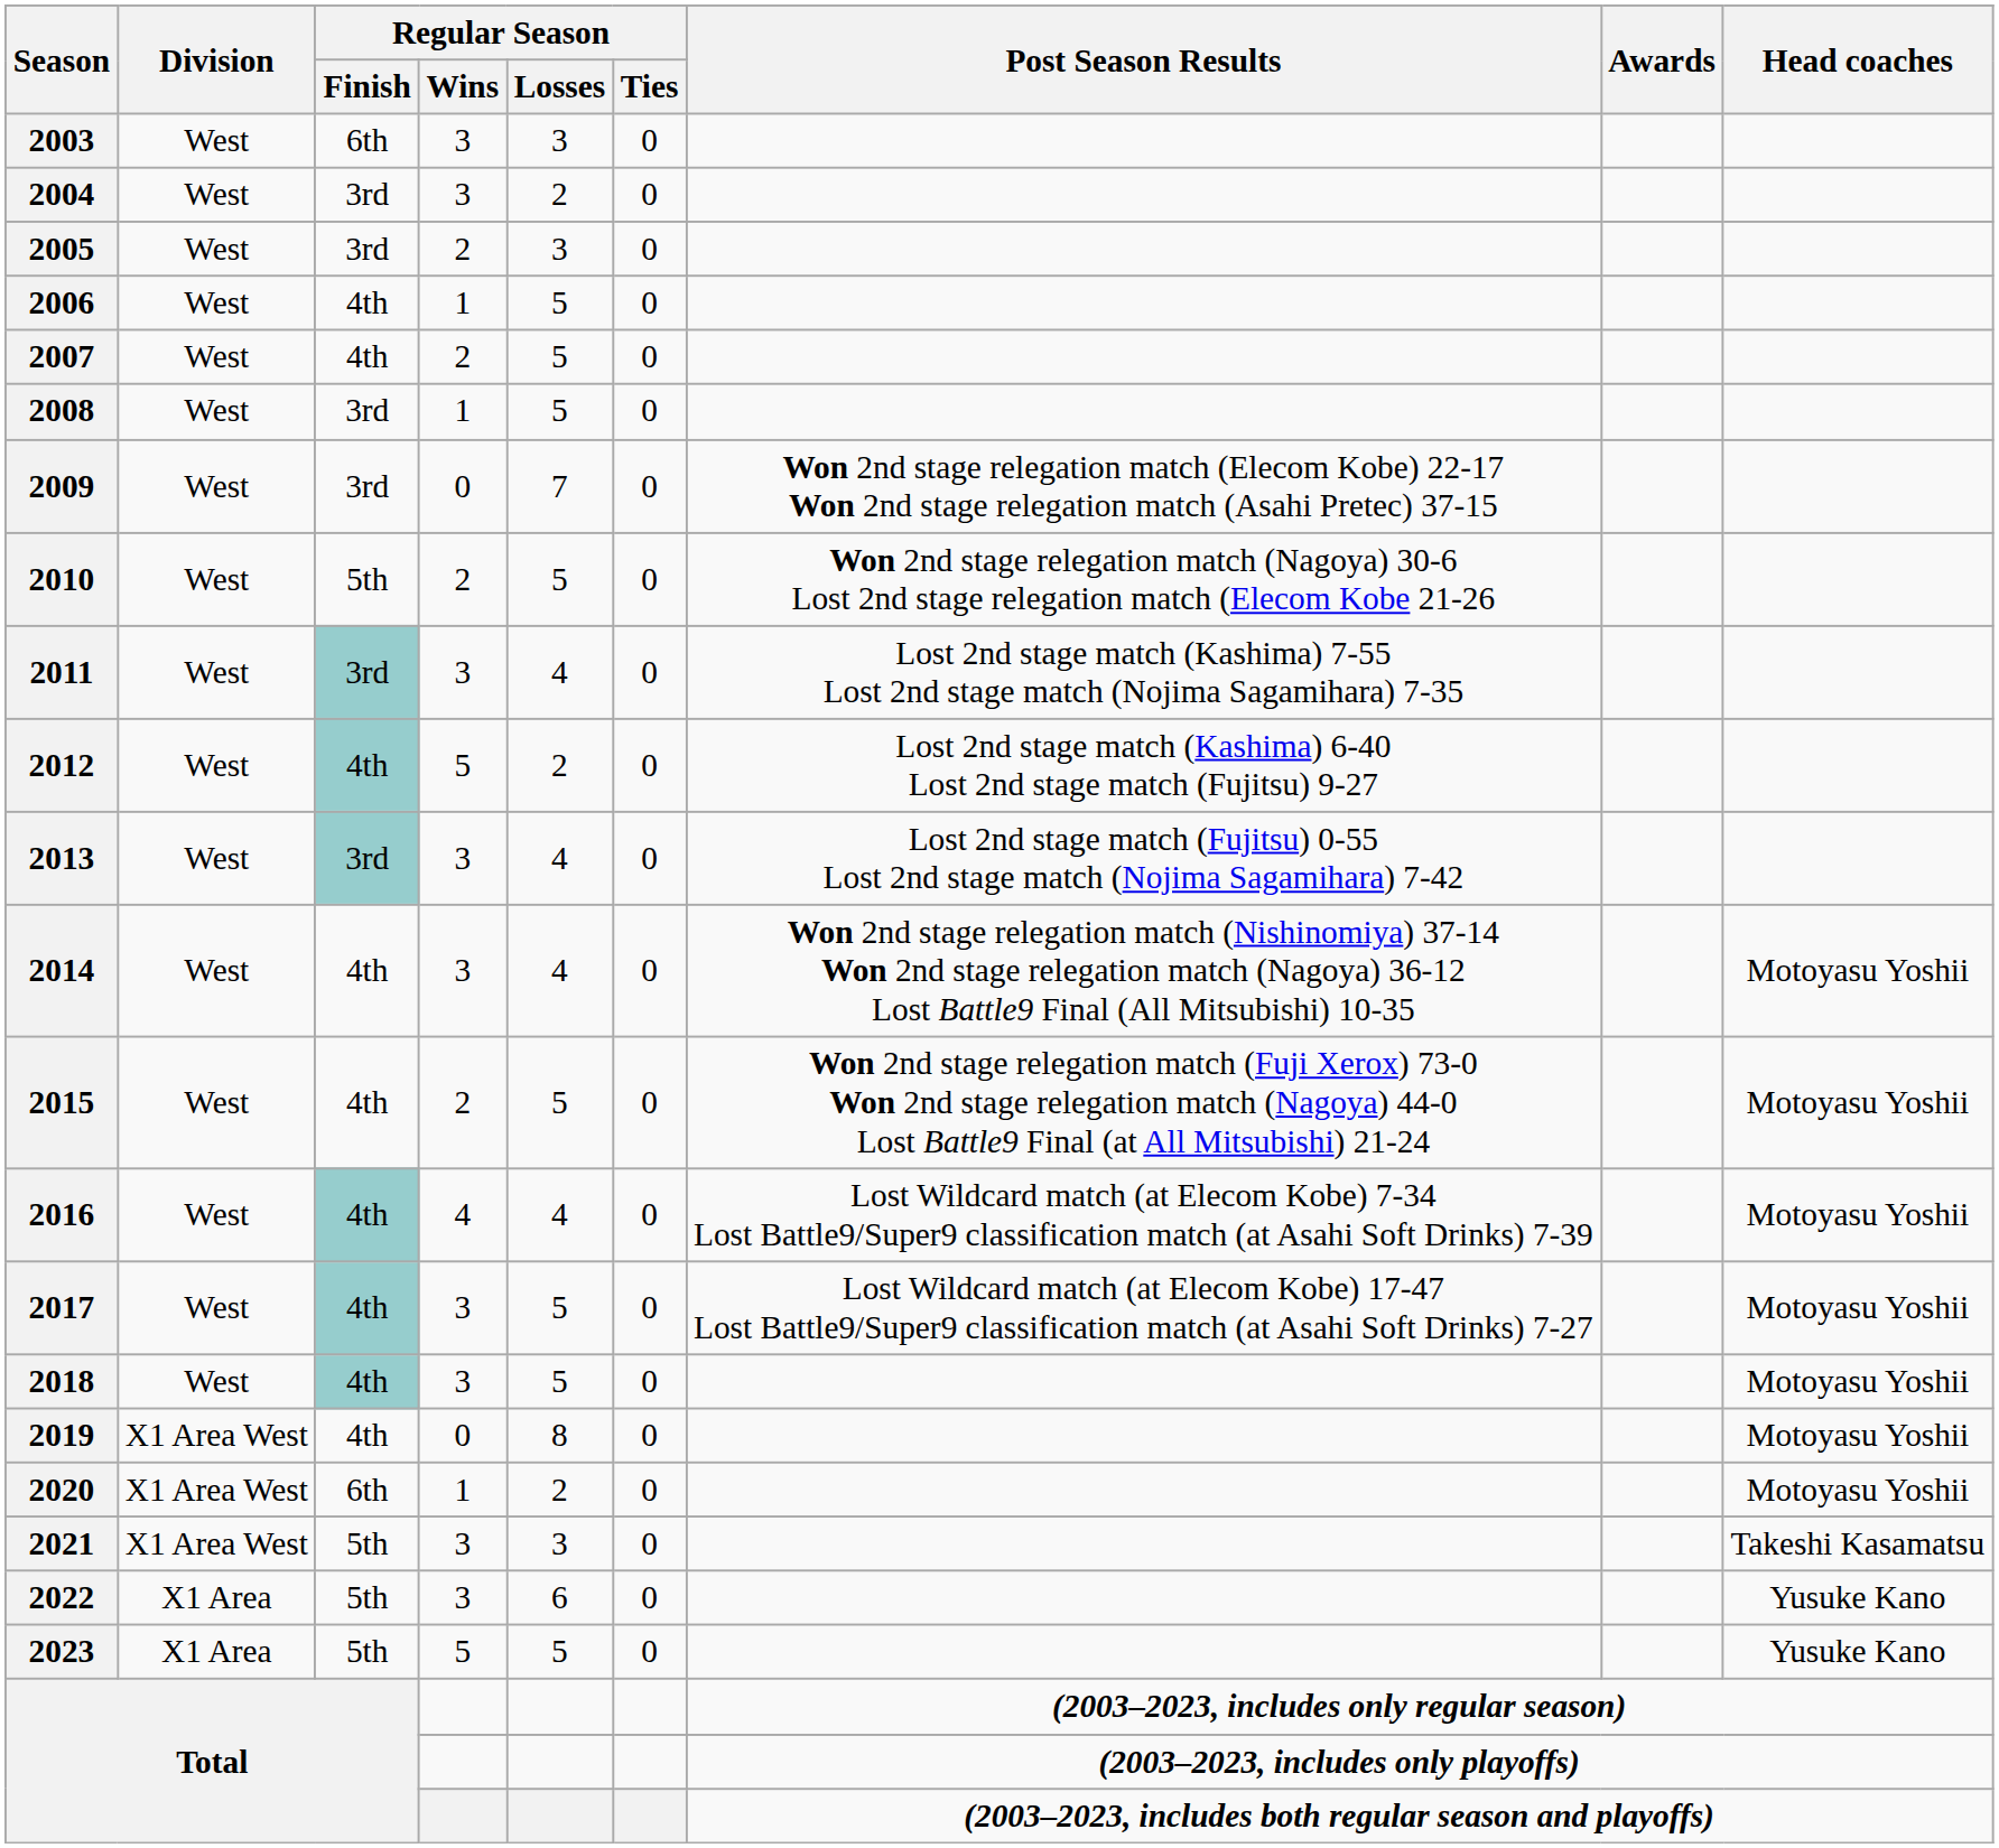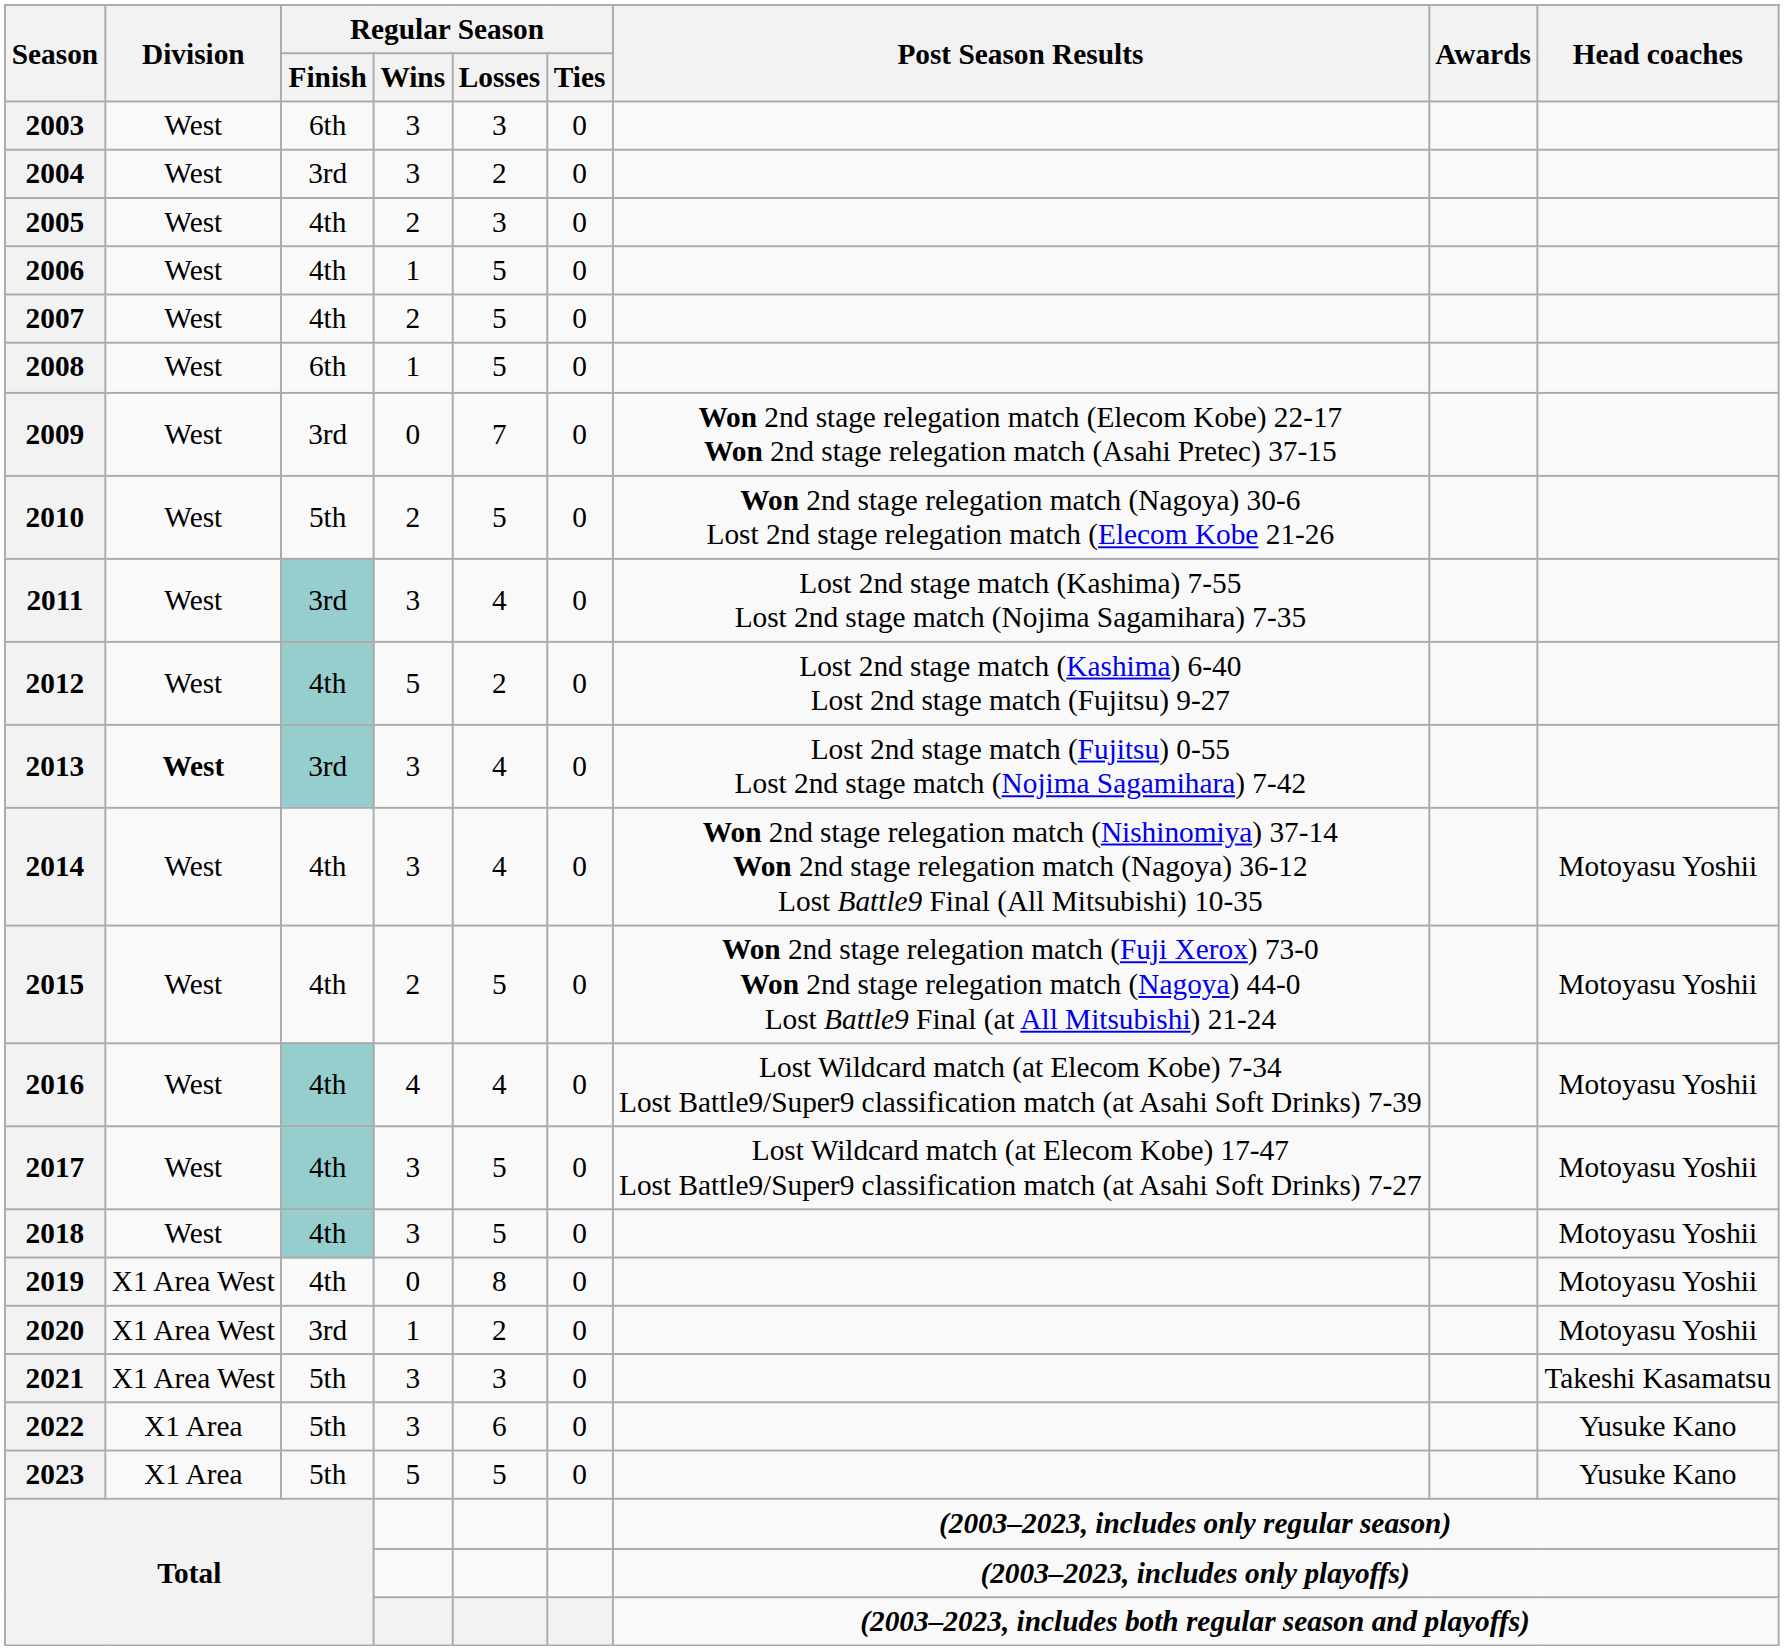2005 | Regular Season / Finish: 3rd -> 4th
2008 | Regular Season / Finish: 3rd -> 6th
2013 | Division: normal -> bold
2020 | Regular Season / Finish: 6th -> 3rd
